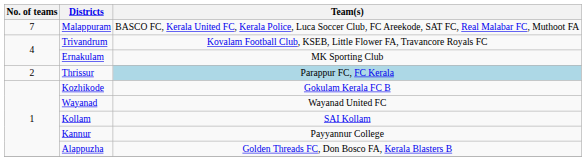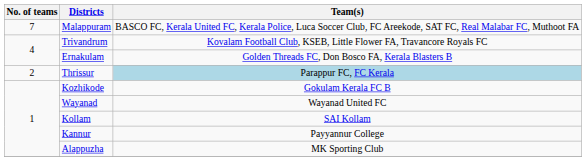Ernakulam | Team(s): MK Sporting Club -> Golden Threads FC, Don Bosco FA, Kerala Blasters B
Alappuzha | Team(s): Golden Threads FC, Don Bosco FA, Kerala Blasters B -> MK Sporting Club
